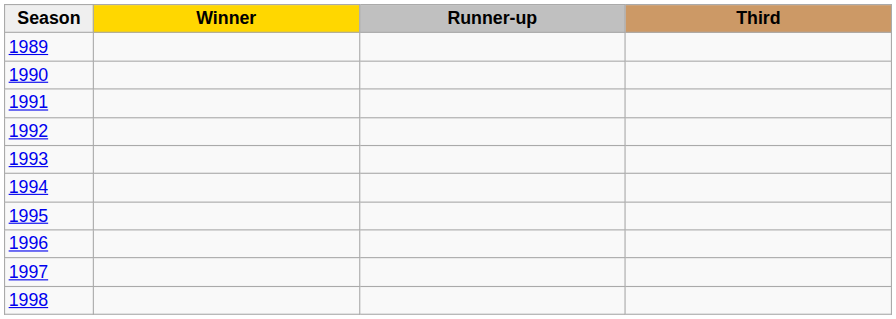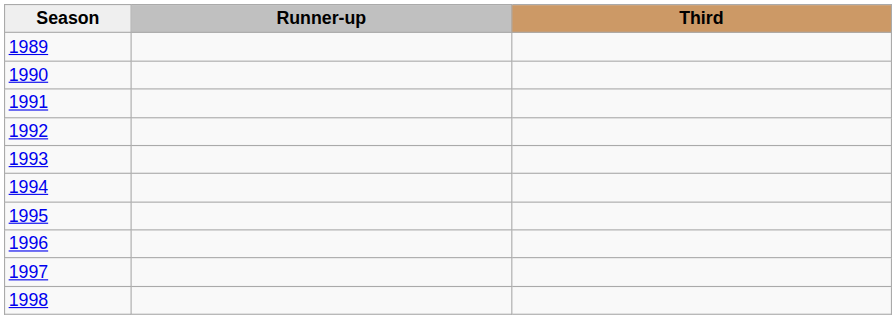- column: Winner
